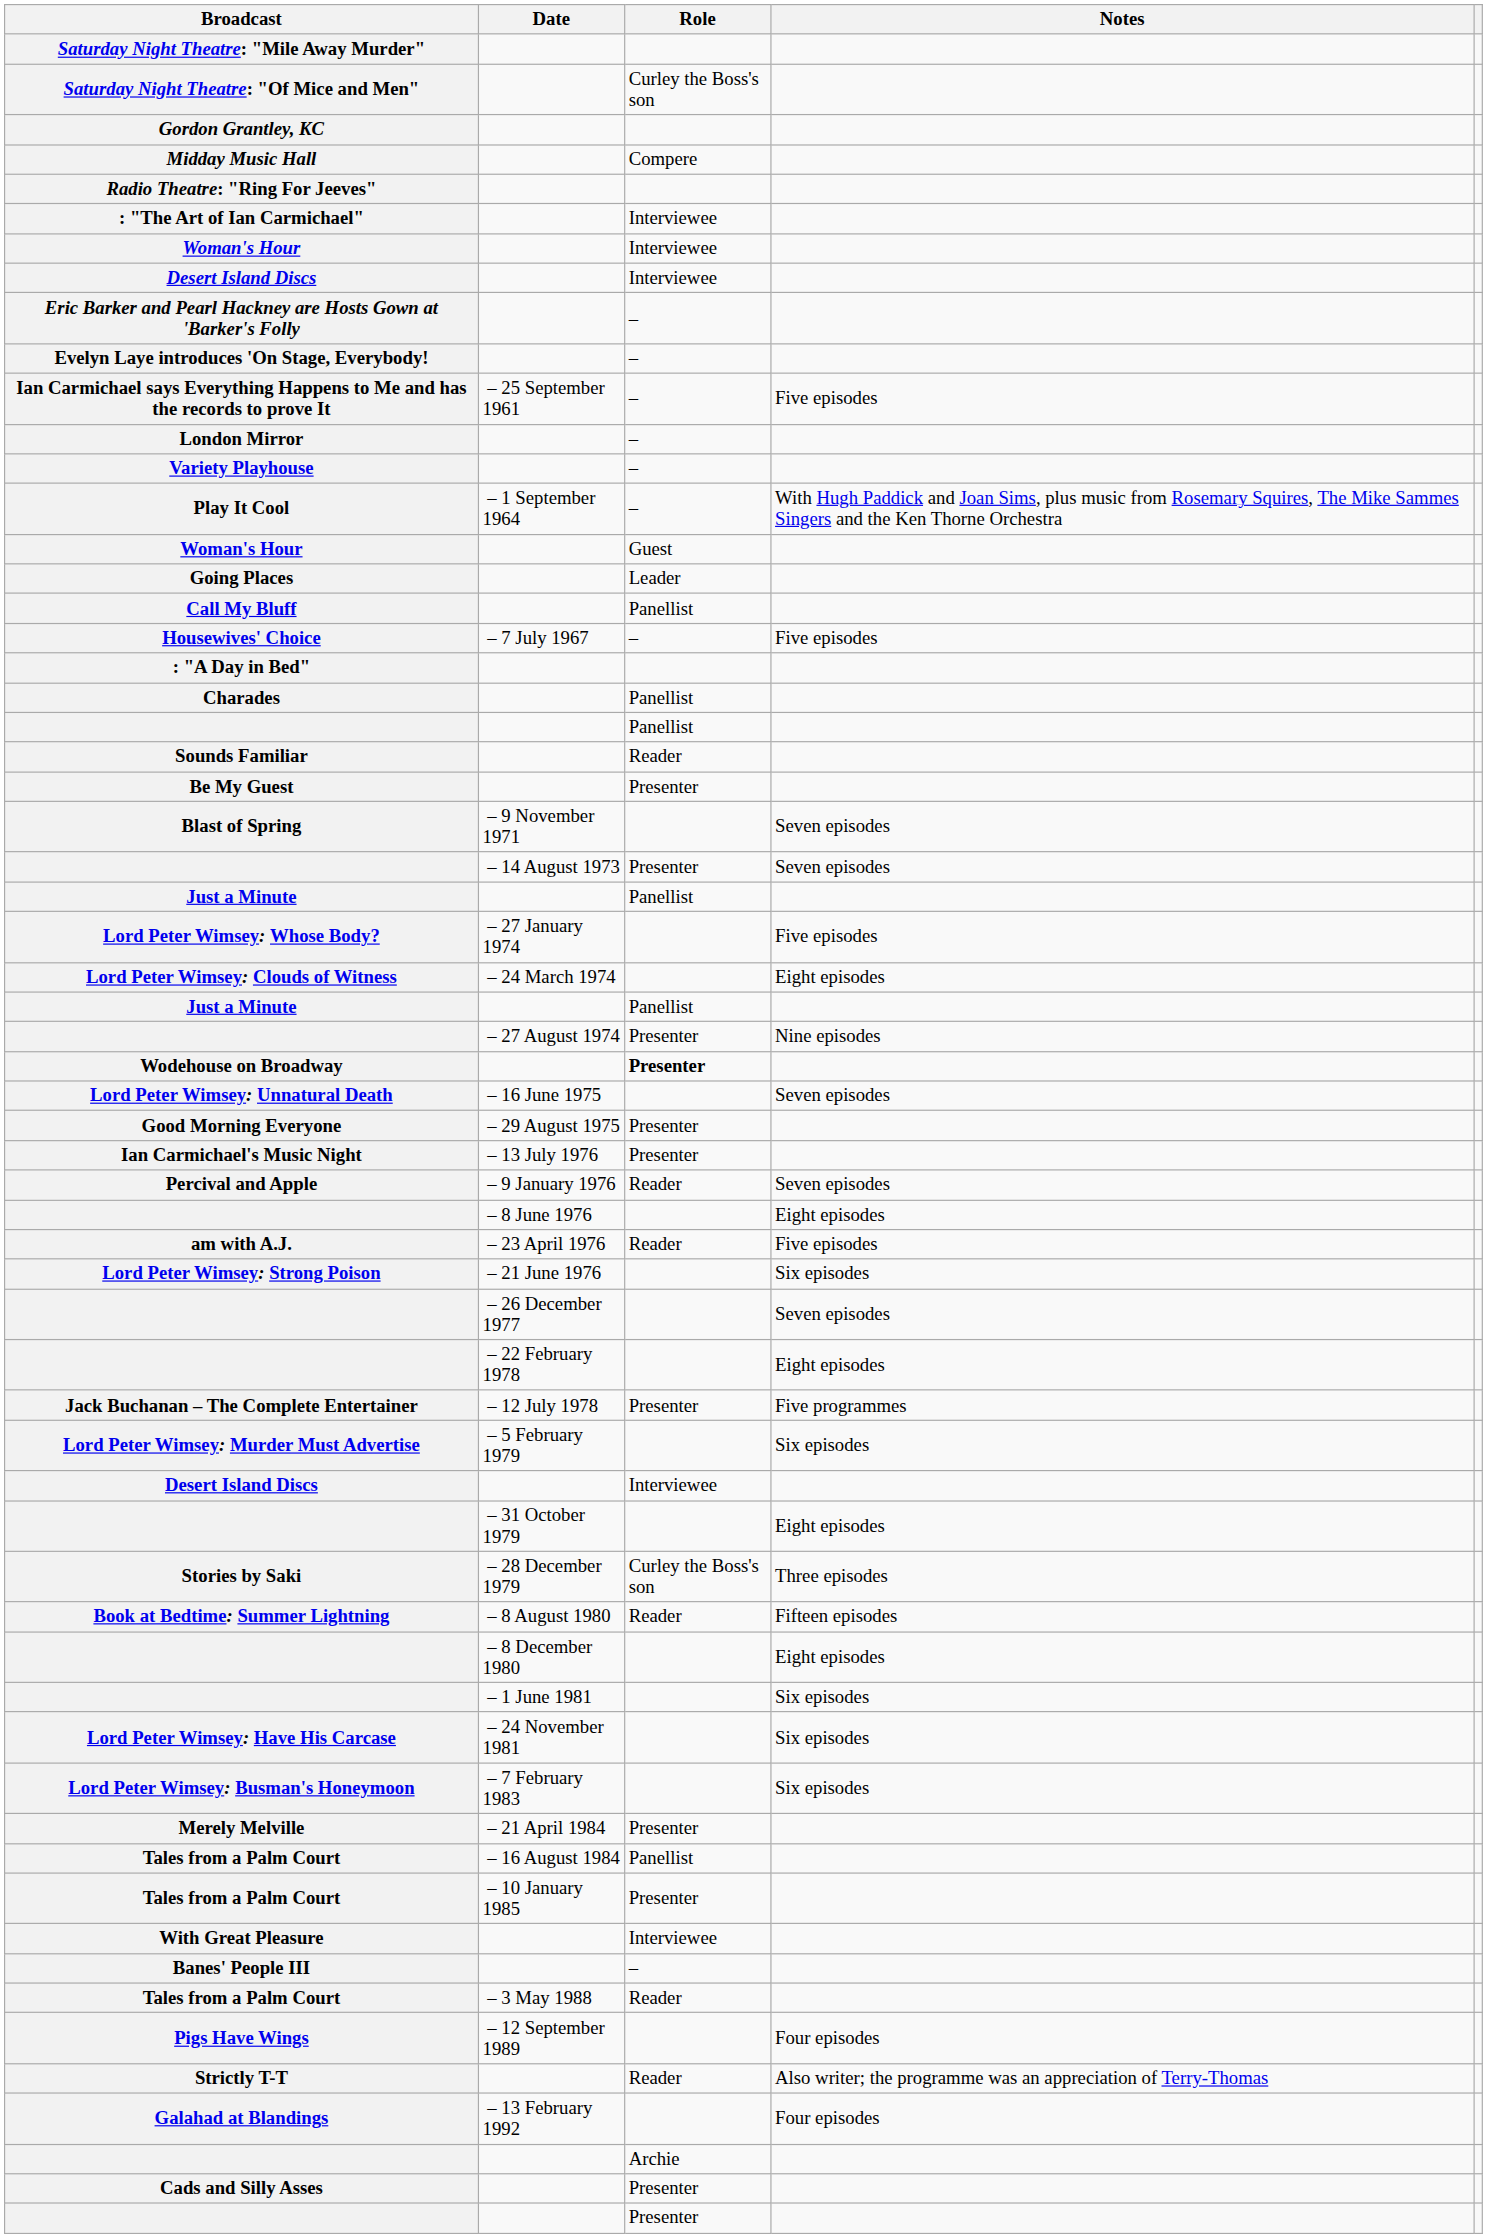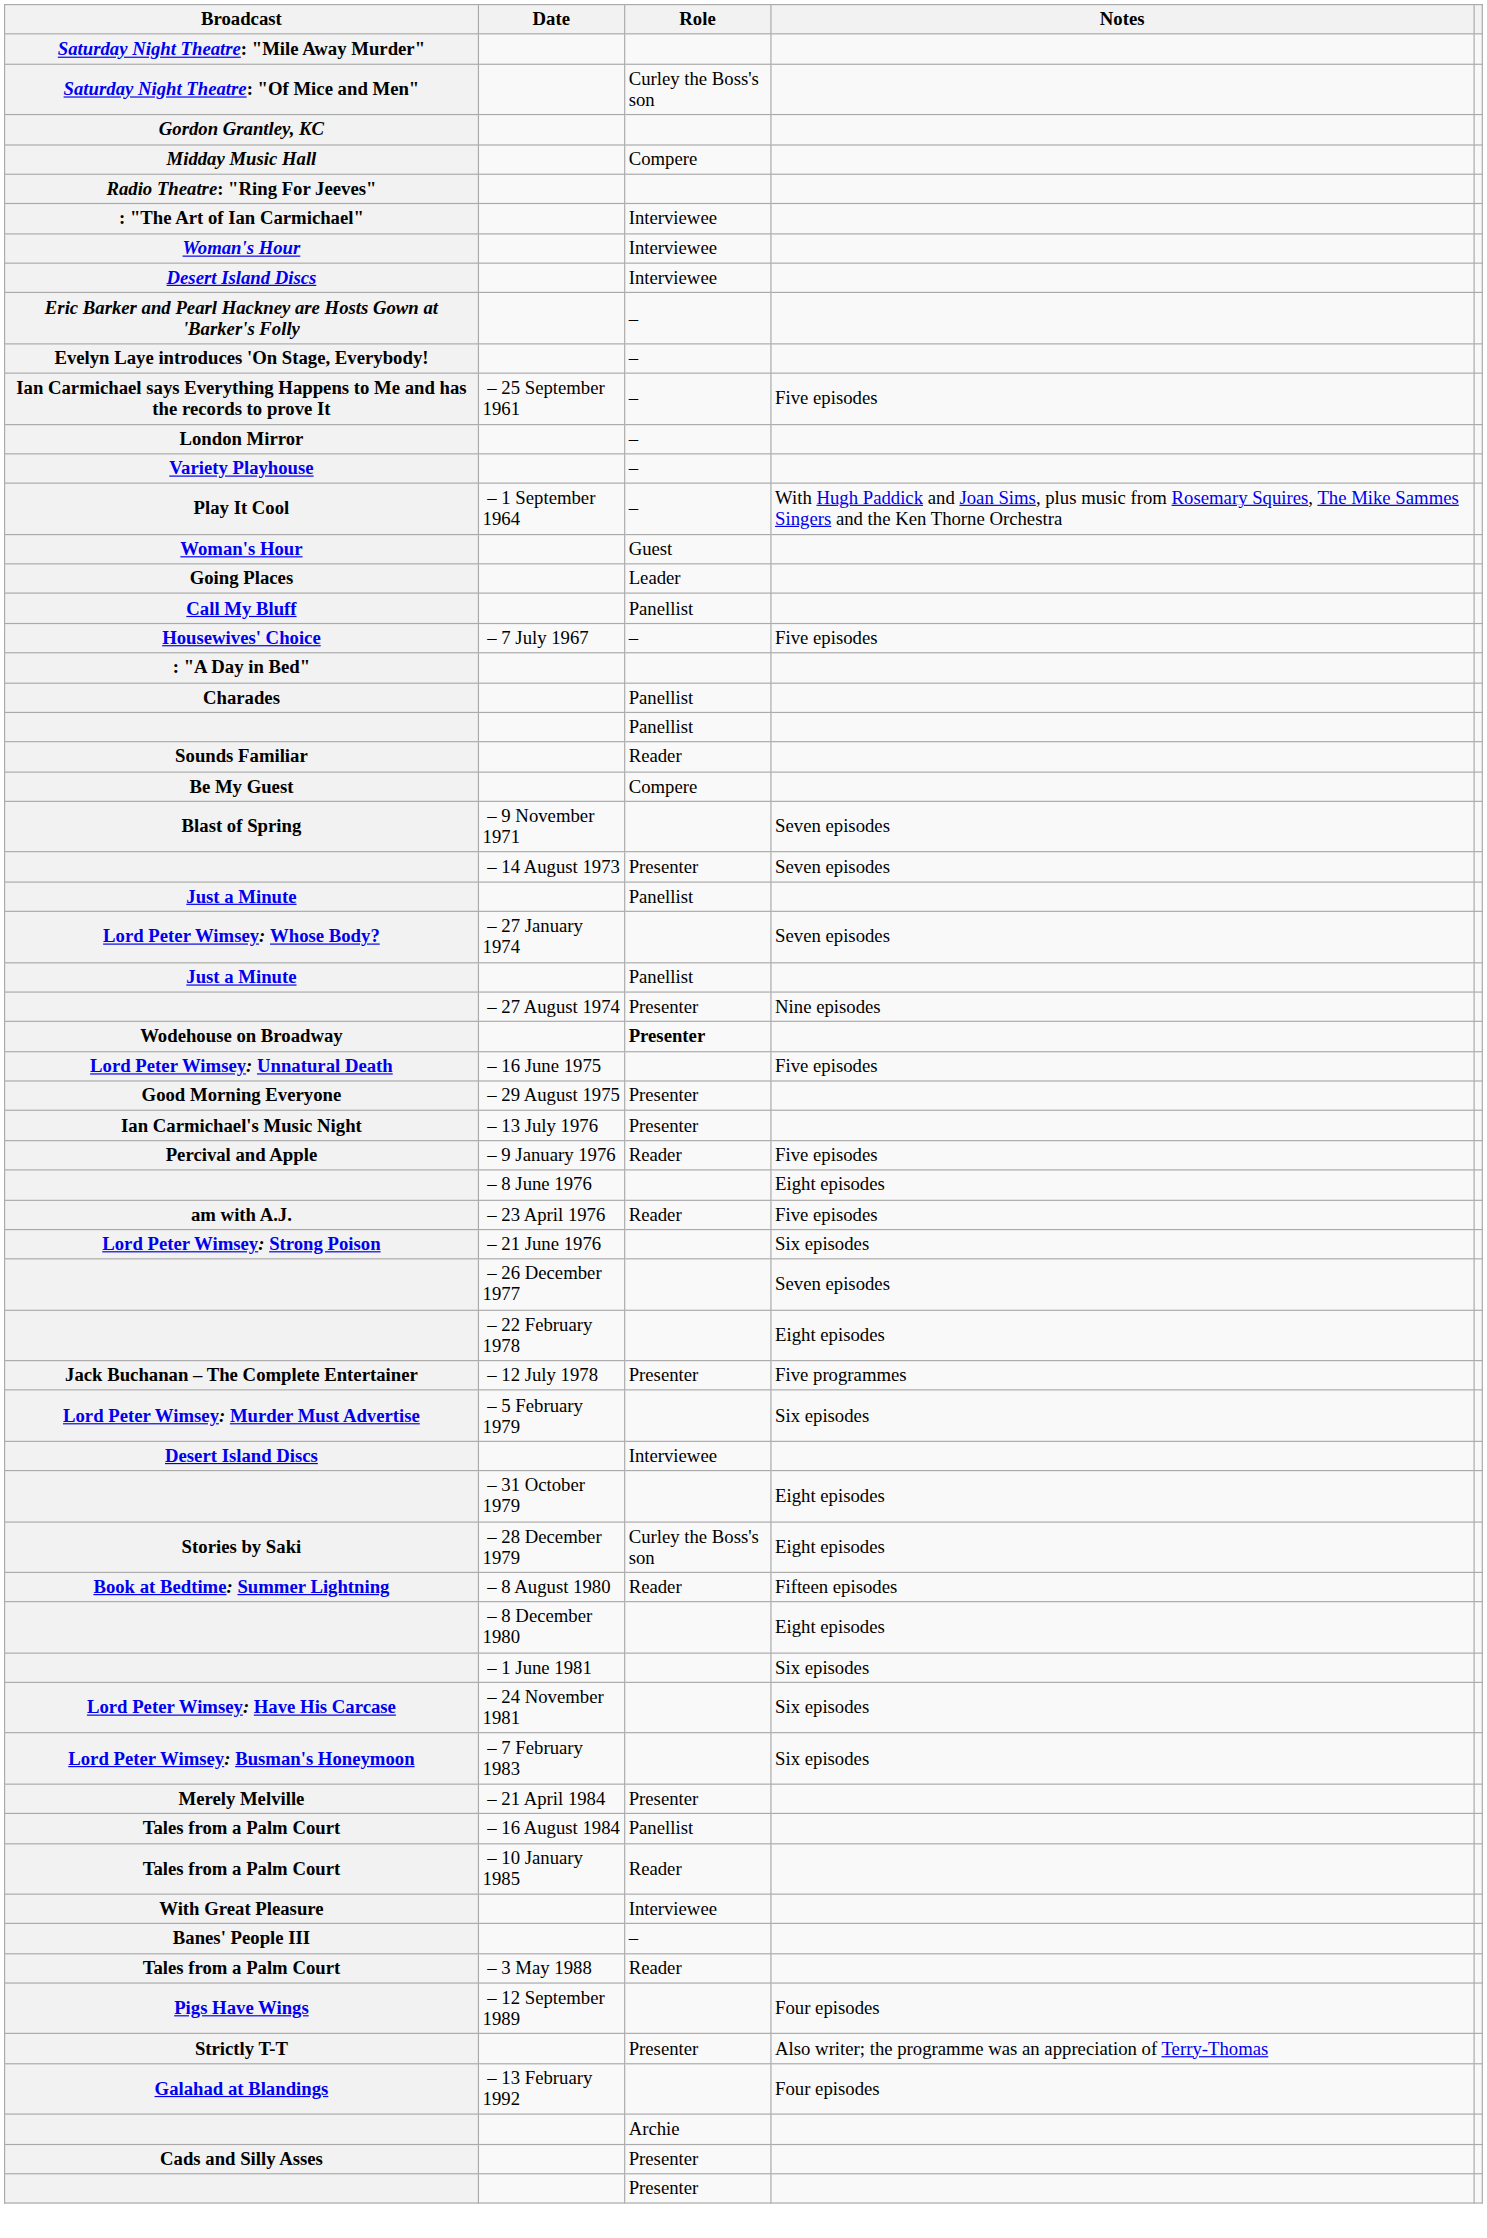Be My Guest | Role: Presenter -> Compere
Lord Peter Wimsey: Whose Body? | Notes: Five episodes -> Seven episodes
- row: Lord Peter Wimsey: Clouds of Witness | – 24 March 1974 | Eight episodes
Lord Peter Wimsey: Unnatural Death | Notes: Seven episodes -> Five episodes
Percival and Apple | Notes: Seven episodes -> Five episodes
Stories by Saki | Notes: Three episodes -> Eight episodes
Tales from a Palm Court / – 10 January 1985 | Role: Presenter -> Reader
Strictly T-T | Role: Reader -> Presenter
